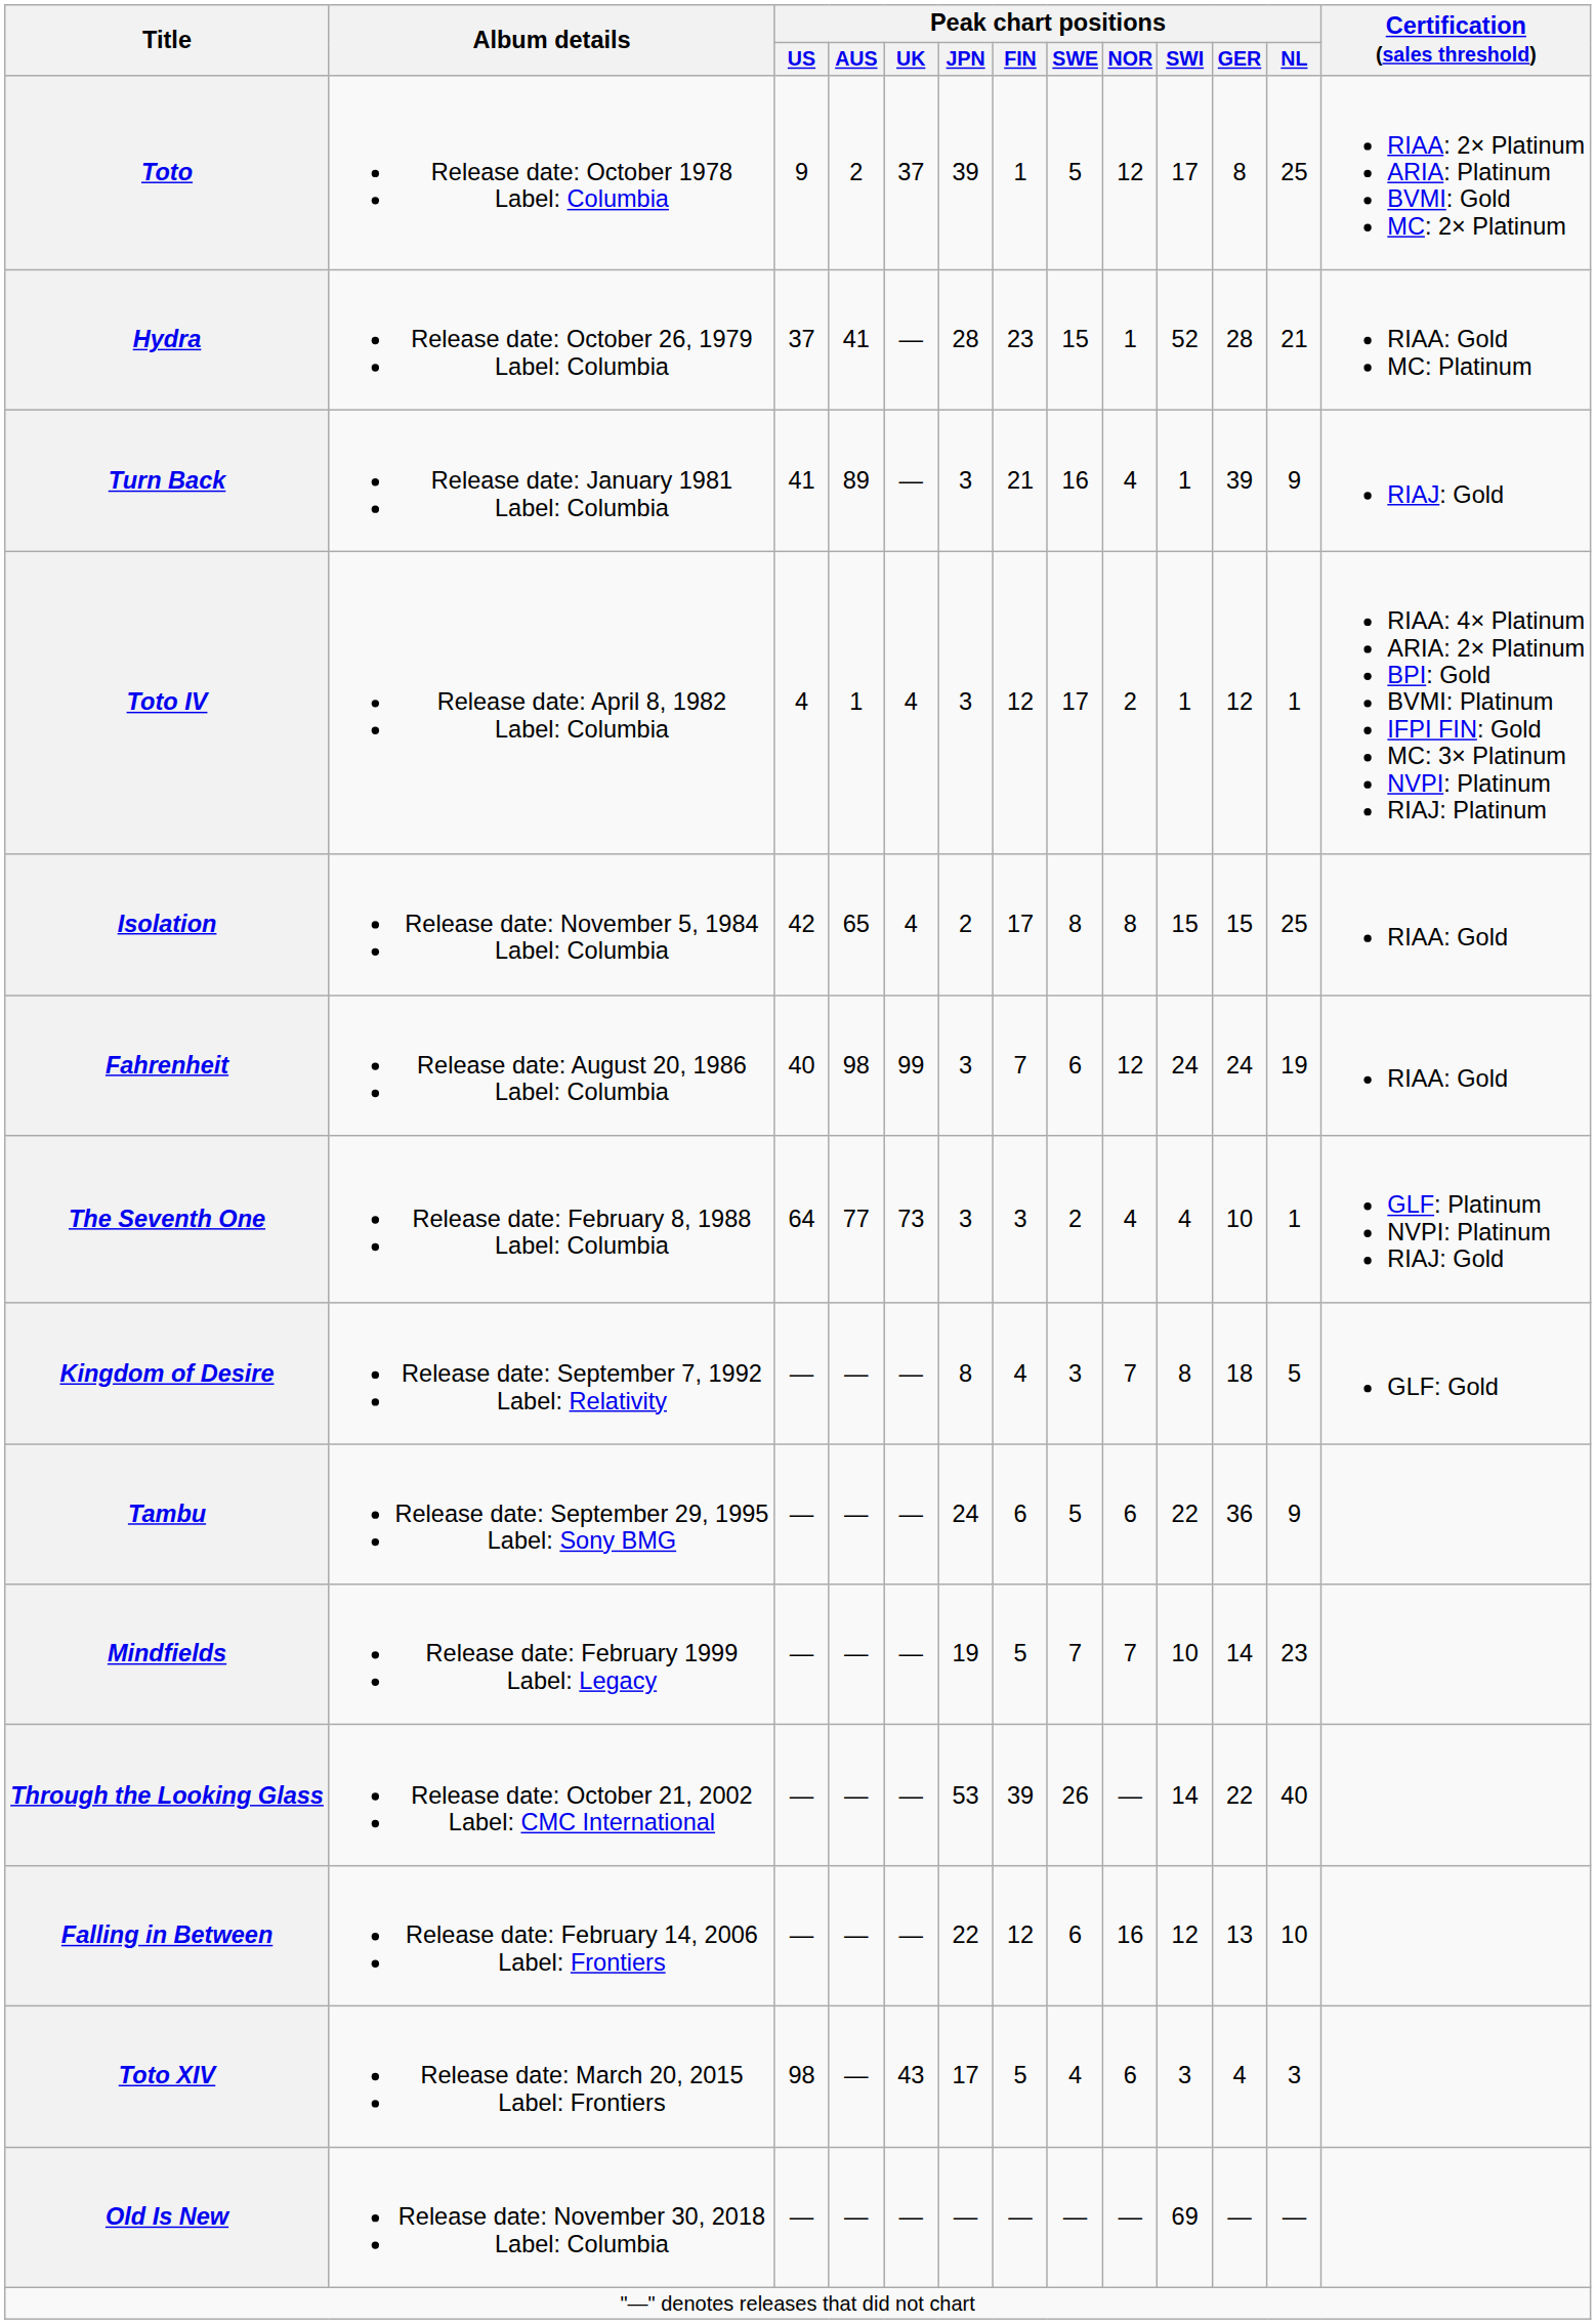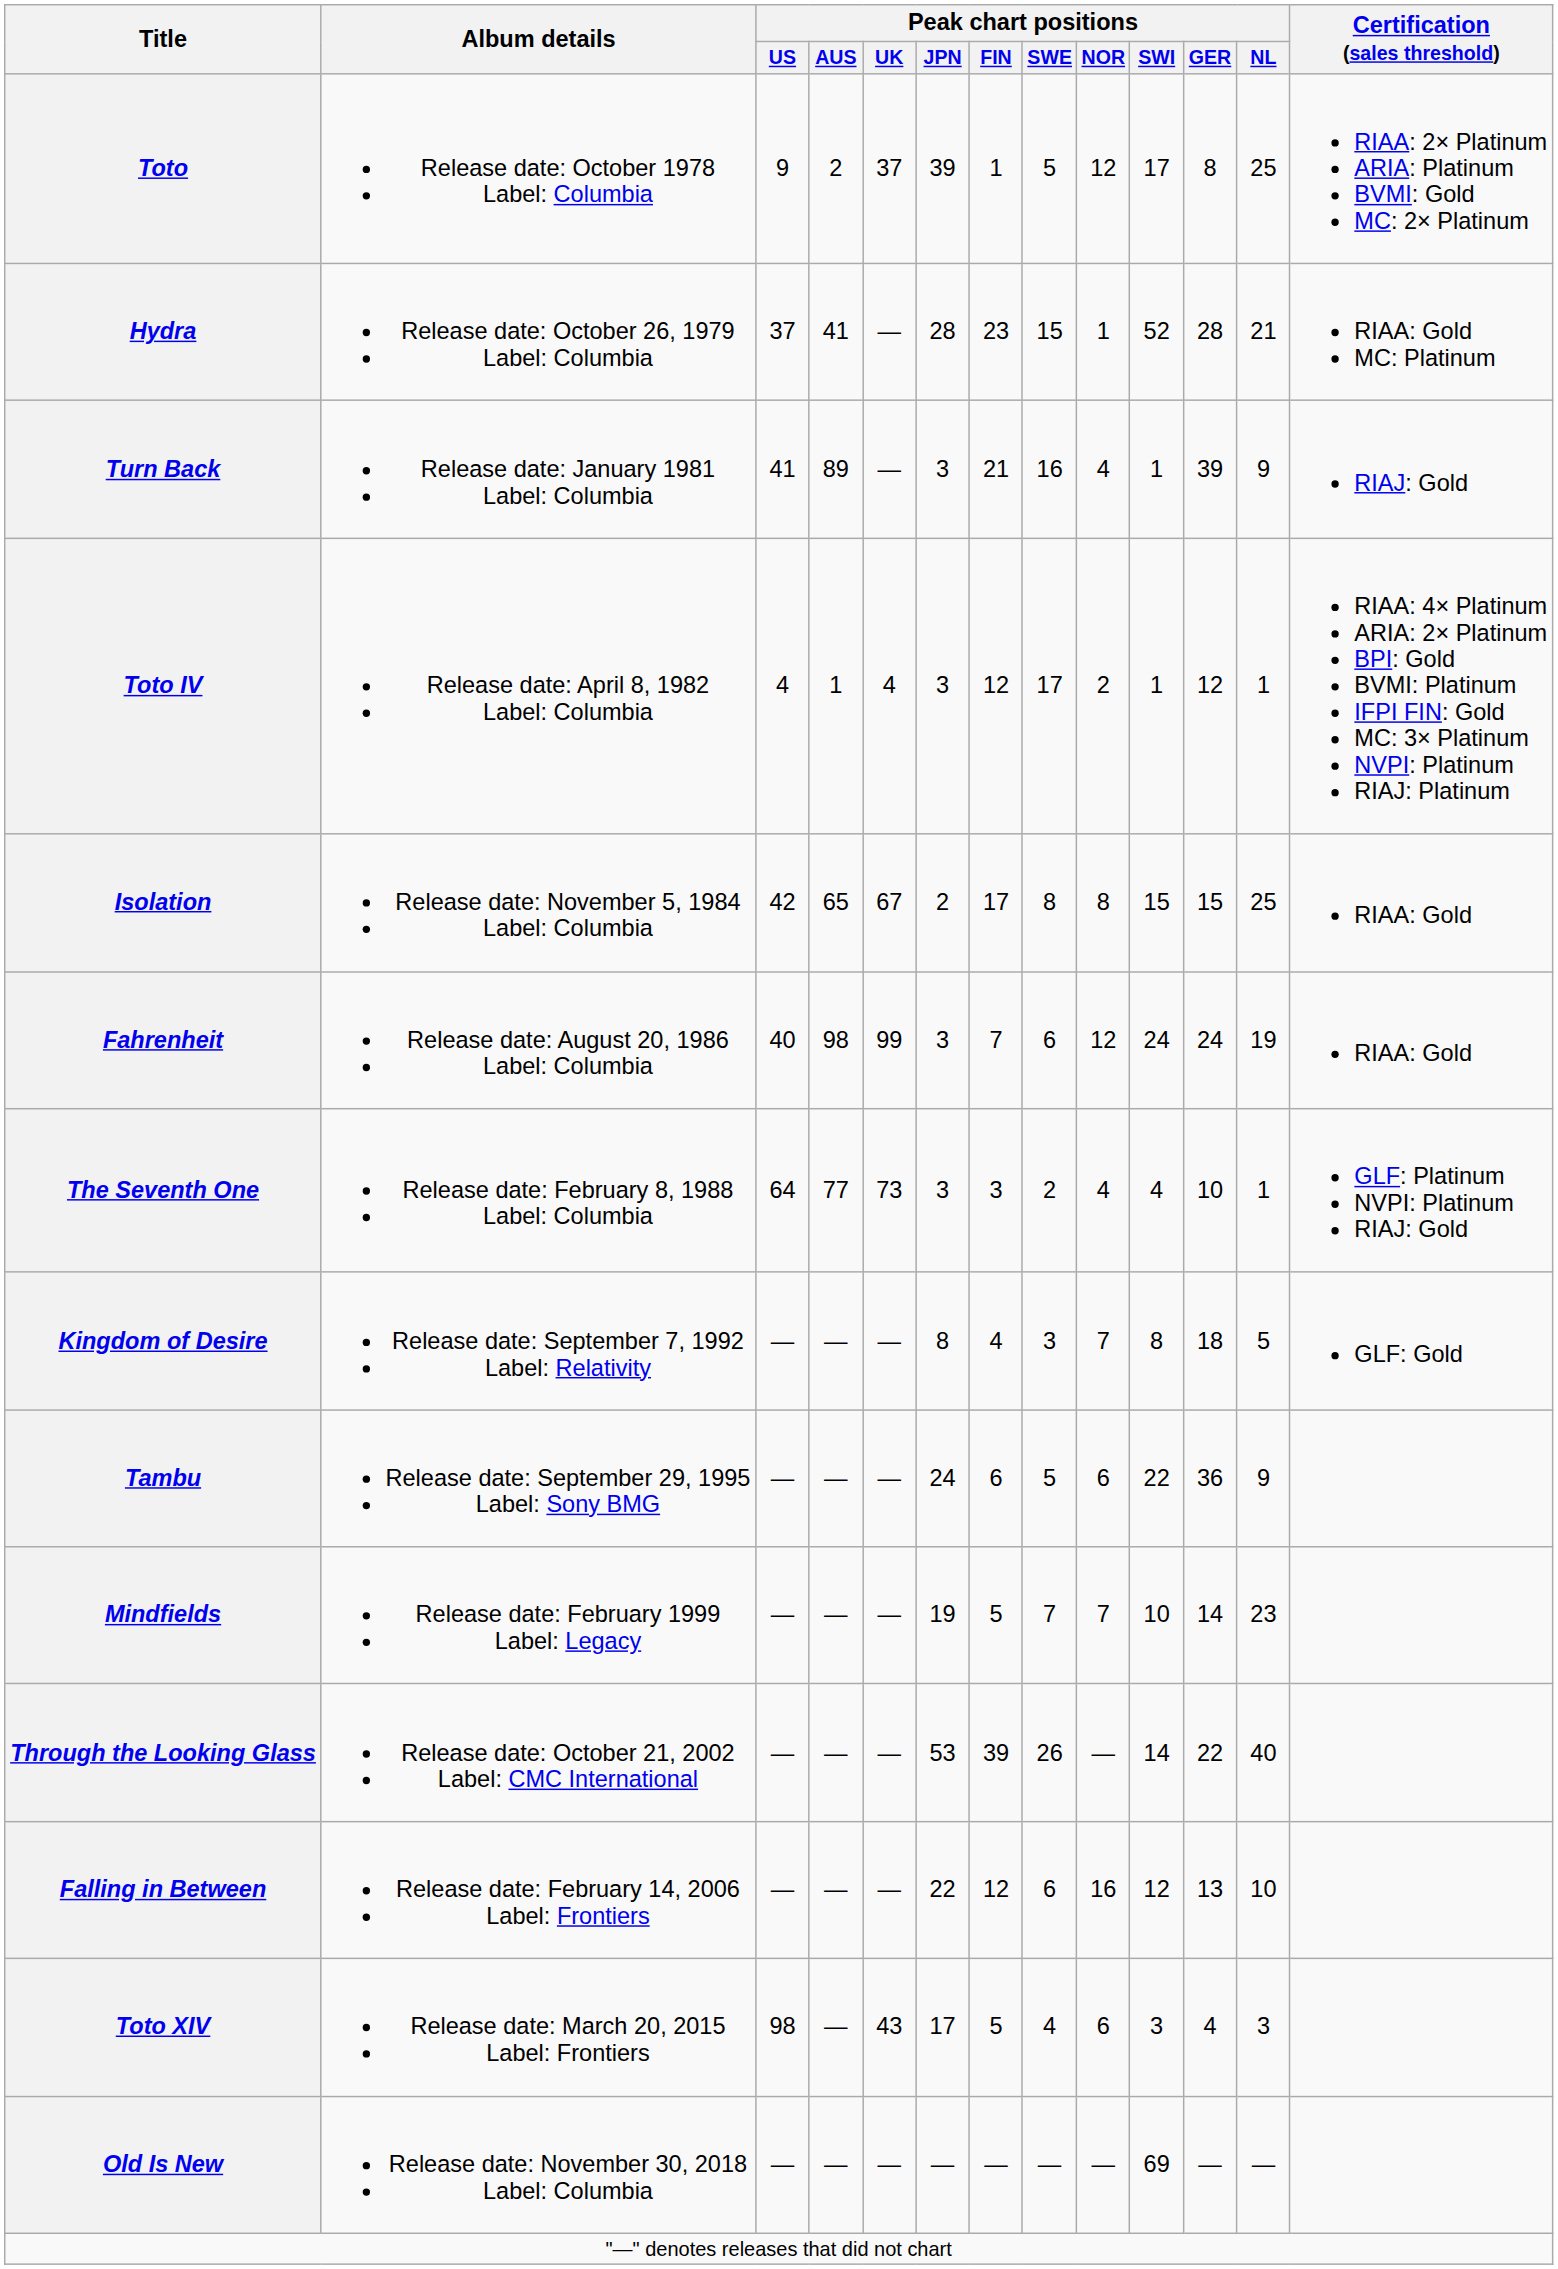Isolation | Peak chart positions / UK: 4 -> 67
